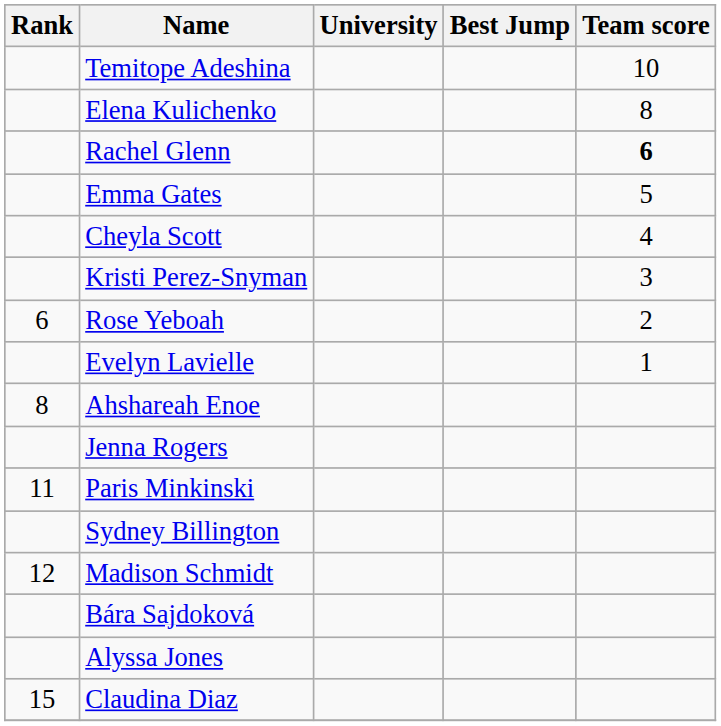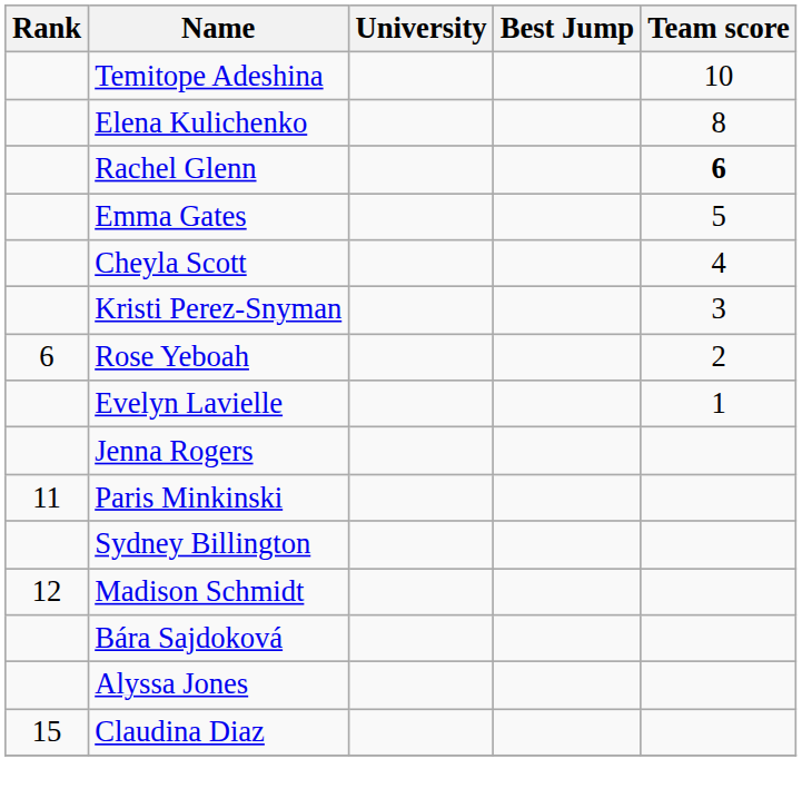- row: 8 | Ahshareah Enoe
